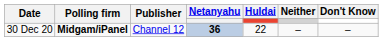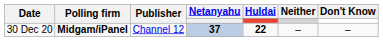30 Dec 20 | Netanyahu: 36 -> 37
30 Dec 20 | Huldai: normal -> bold
